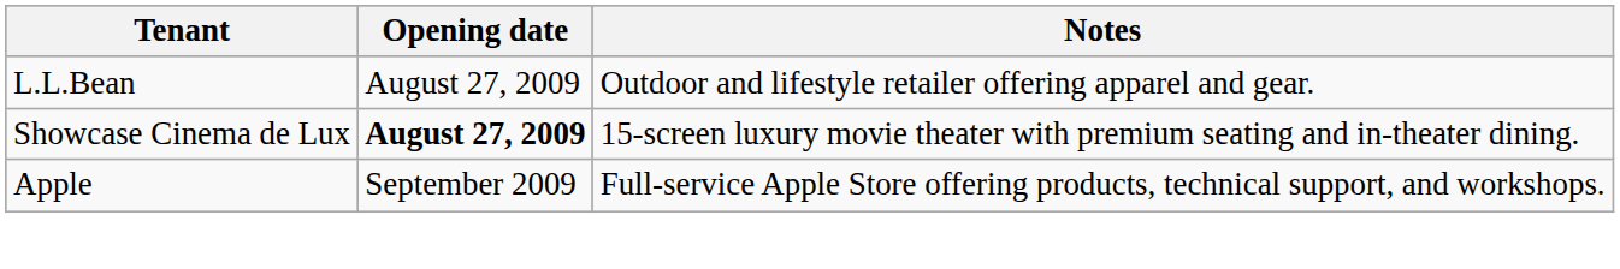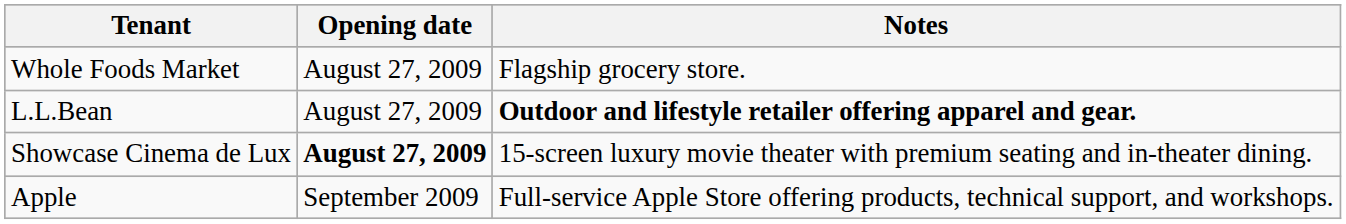+ row: Whole Foods Market | August 27, 2009 | Flagship grocery store.
L.L.Bean | Notes: normal -> bold
